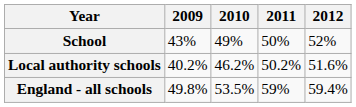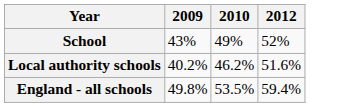- column: 2011 | 50% | 50.2% | 59%
